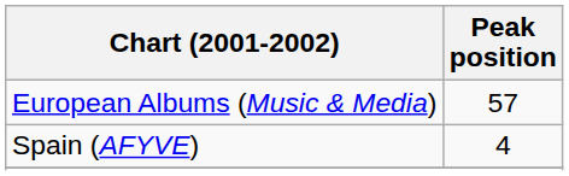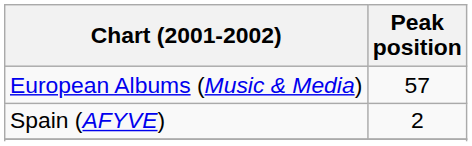Spain (AFYVE) | Peak position: 4 -> 2
